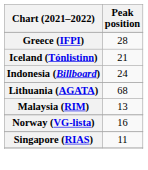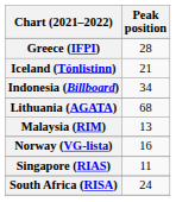Indonesia (Billboard) | Peak position: 24 -> 34
+ row: South Africa (RISA) | 24
